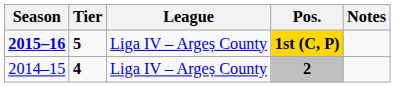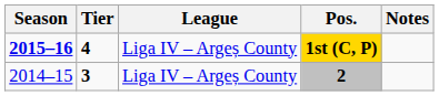1st (C, P) | Tier: 5 -> 4
2 | Tier: 4 -> 3
